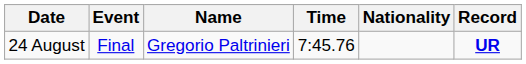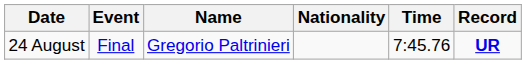columns swapped: Nationality <-> Time
